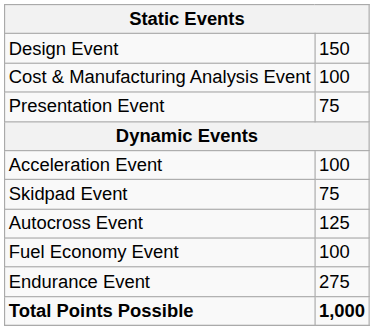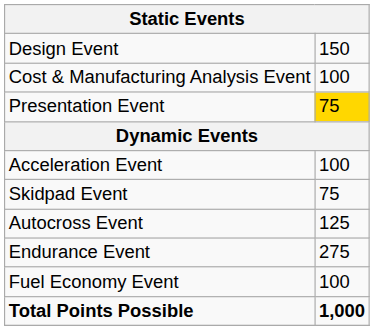Presentation Event | column 2: no background -> gold background
rows swapped: Fuel Economy Event <-> Endurance Event
